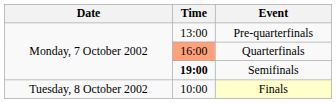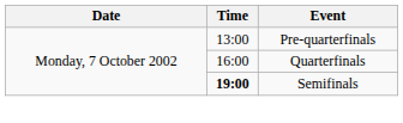Quarterfinals | Time: lightsalmon background -> no background
- row: Tuesday, 8 October 2002 | 10:00 | Finals
